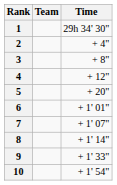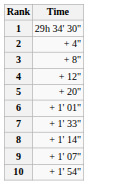- column: Team
7 | Time: + 1' 07" -> + 1' 33"
9 | Time: + 1' 33" -> + 1' 07"
